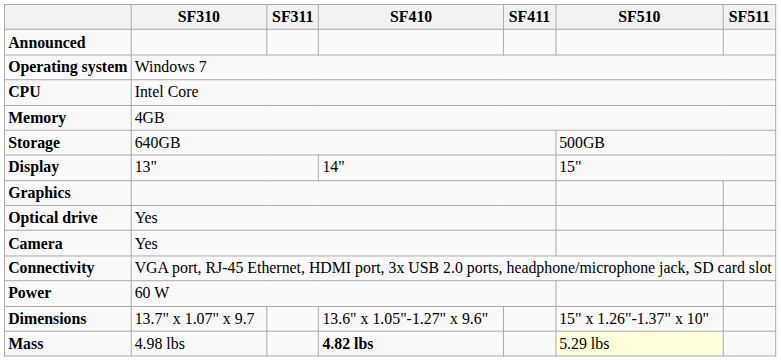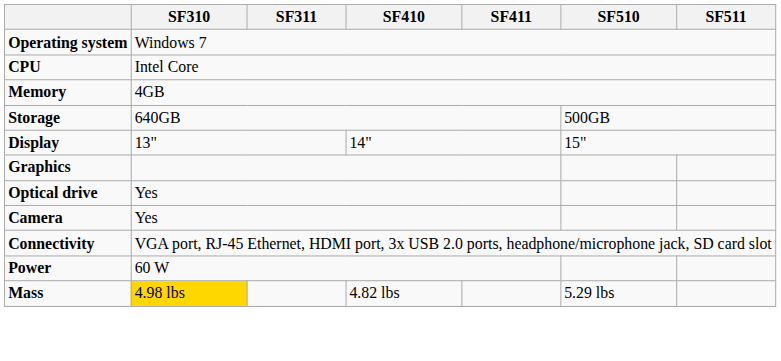- row: Announced
- row: Dimensions | 13.7" x 1.07" x 9.7 | 13.6" x 1.05"-1.27" x 9.6" | 15" x 1.26"-1.37" x 10"
Mass | SF310: no background -> gold background
Mass | SF410: bold -> normal
Mass | SF510: lightyellow background -> no background
